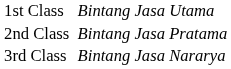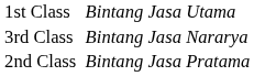rows swapped: 2nd Class <-> 3rd Class
